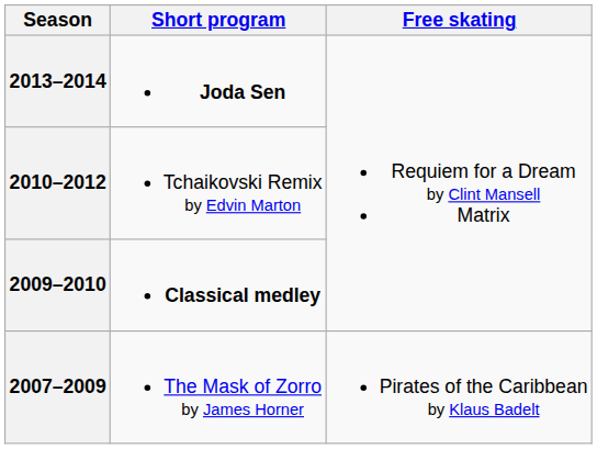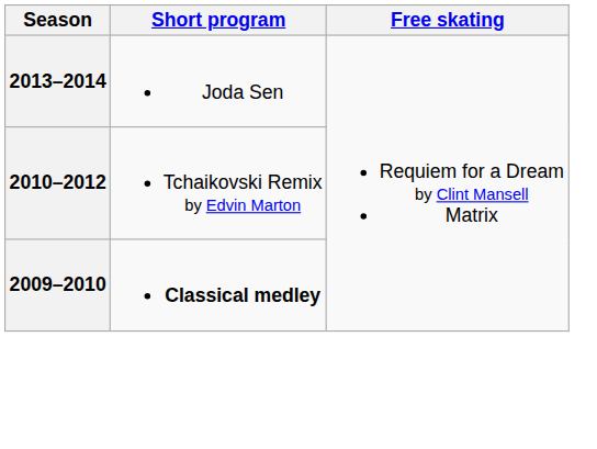2013–2014 | Short program: bold -> normal
- row: 2007–2009 | The Mask of Zorro by James Horner | Pirates of the Caribbean by Klaus Badelt
